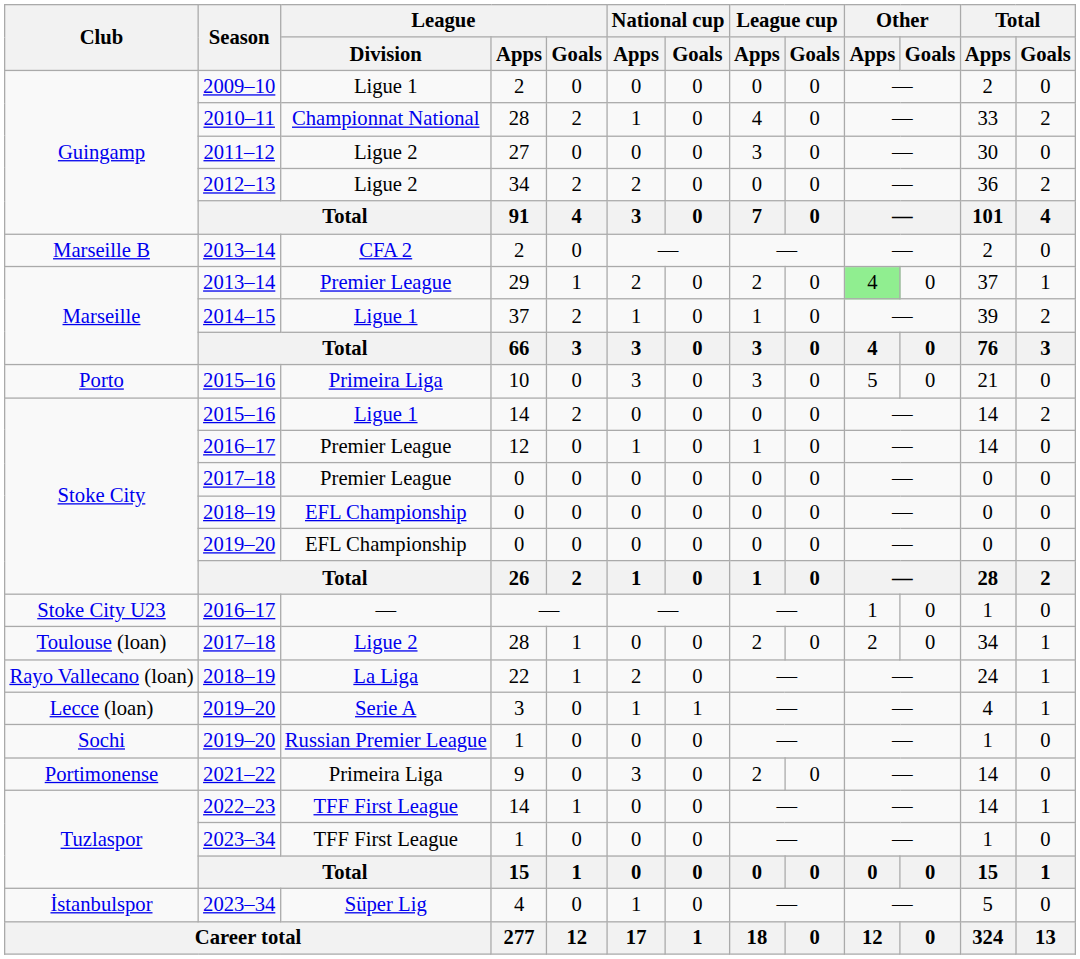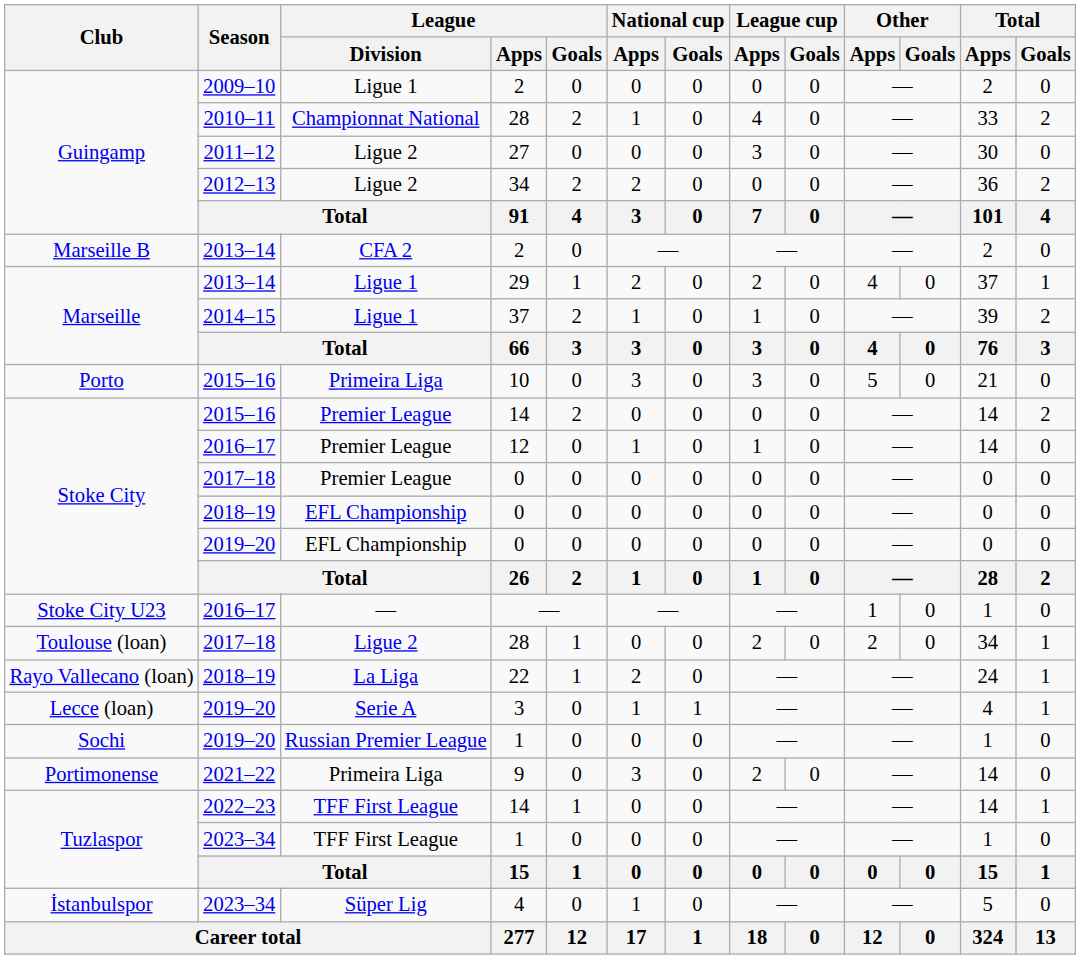29 | League / Division: Premier League -> Ligue 1
29 | Other / Apps: lightgreen background -> no background
2015–16 / 14 | League / Division: Ligue 1 -> Premier League
